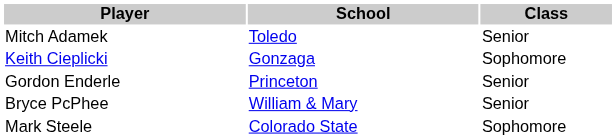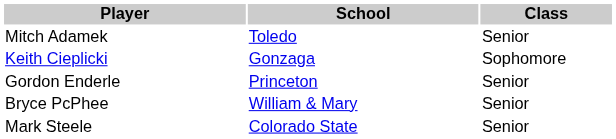Mark Steele | Class: Sophomore -> Senior
